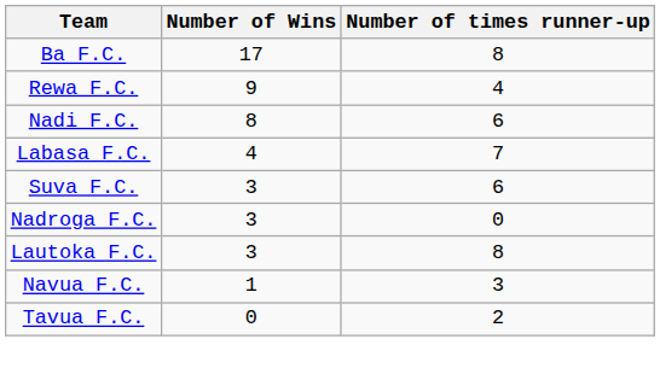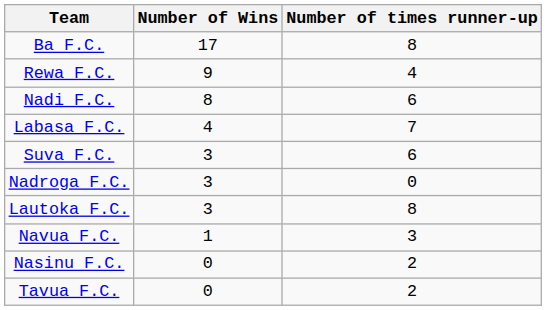+ row: Nasinu F.C. | 0 | 2
